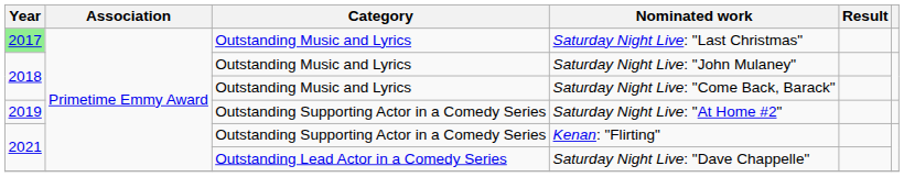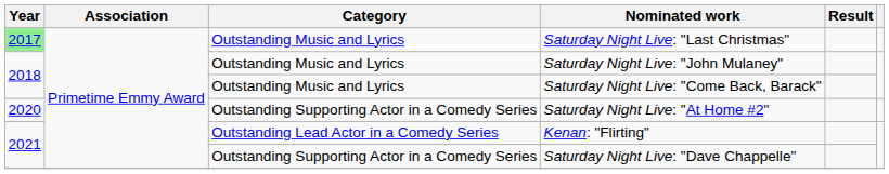Saturday Night Live: "At Home #2" | Year: 2019 -> 2020
Kenan: "Flirting" | Category: Outstanding Supporting Actor in a Comedy Series -> Outstanding Lead Actor in a Comedy Series
Saturday Night Live: "Dave Chappelle" | Category: Outstanding Lead Actor in a Comedy Series -> Outstanding Supporting Actor in a Comedy Series
